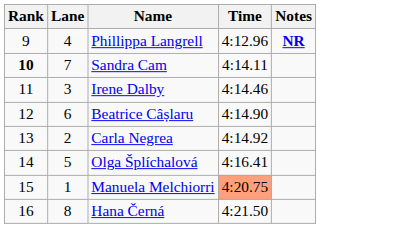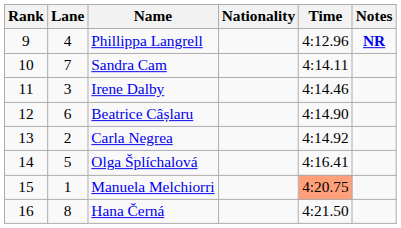+ column: Nationality
Sandra Cam | Rank: bold -> normal
